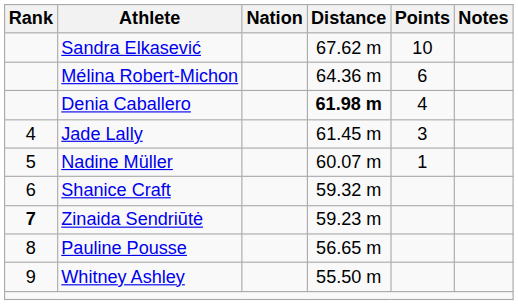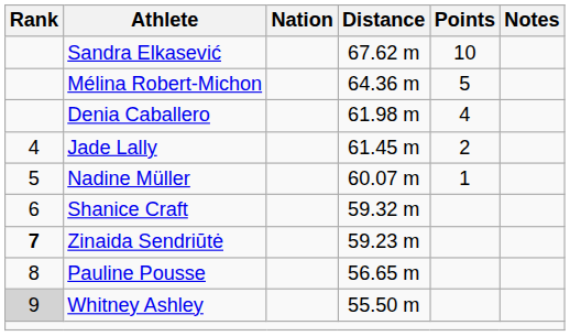Mélina Robert-Michon | Points: 6 -> 5
Denia Caballero | Distance: bold -> normal
Jade Lally | Points: 3 -> 2
Whitney Ashley | Rank: no background -> lightgrey background
